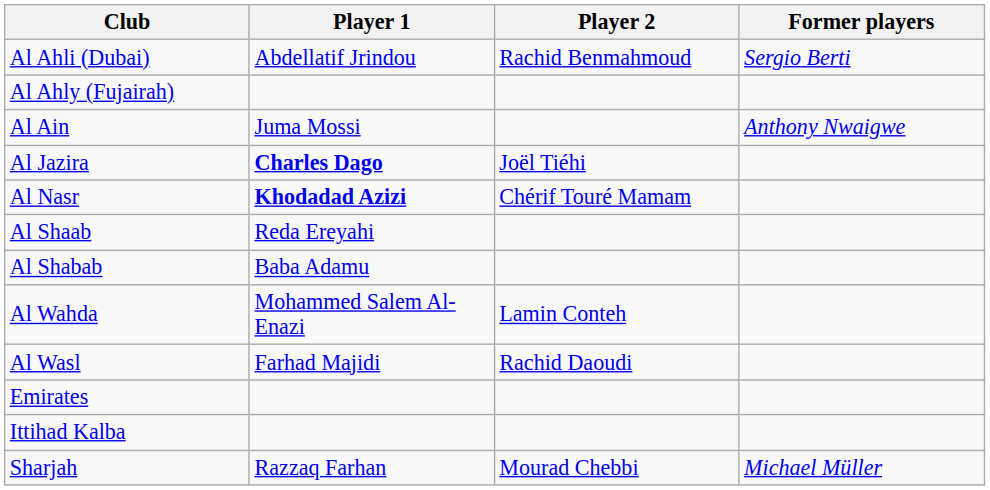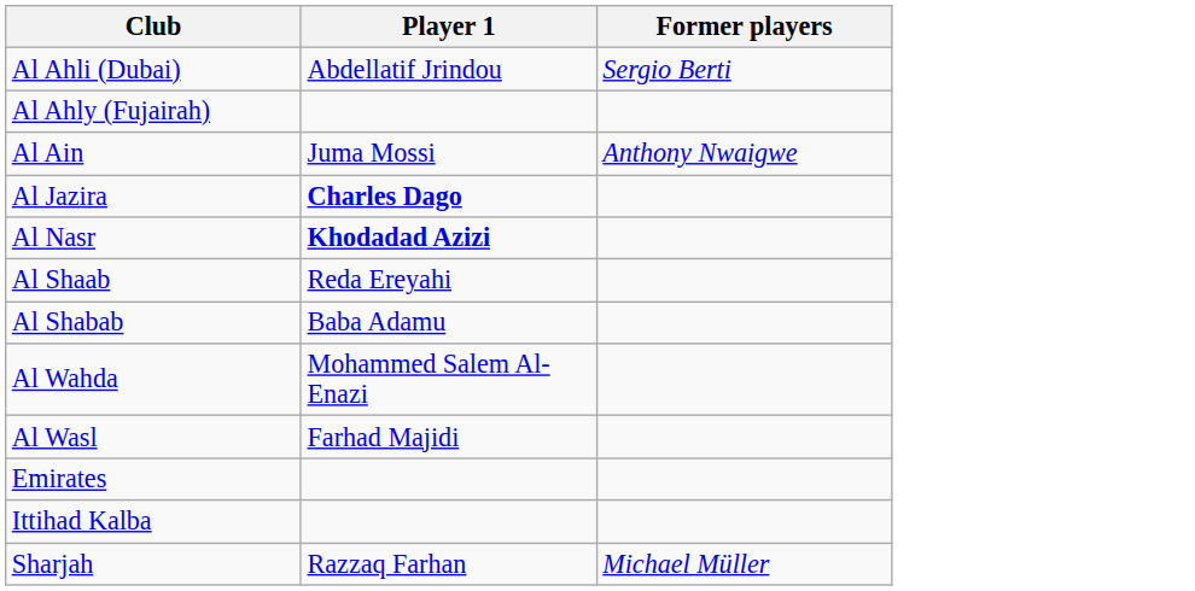- column: Player 2 | Rachid Benmahmoud | Joël Tiéhi | Chérif Touré Mamam | Lamin Conteh | Rachid Daoudi | Mourad Chebbi
